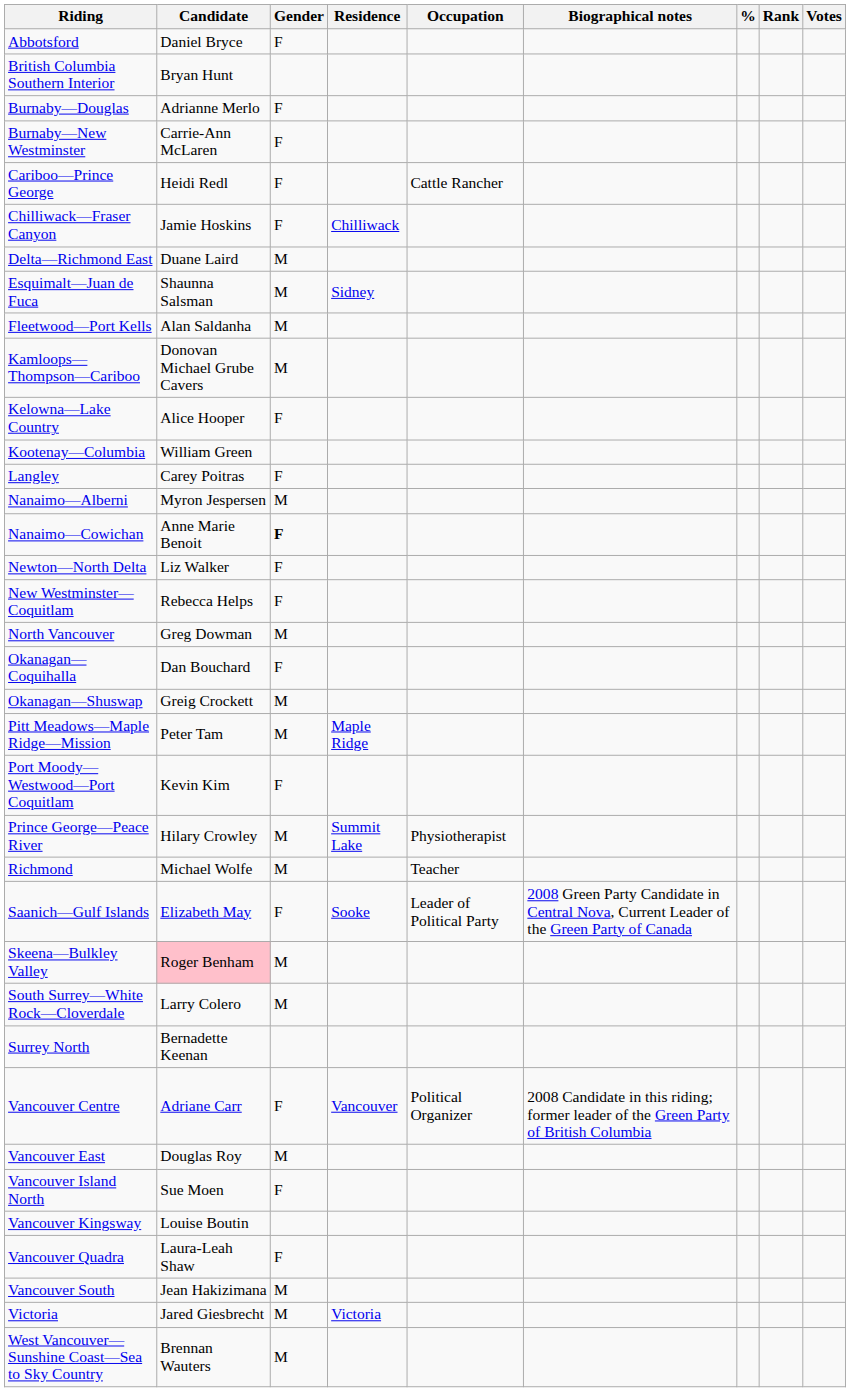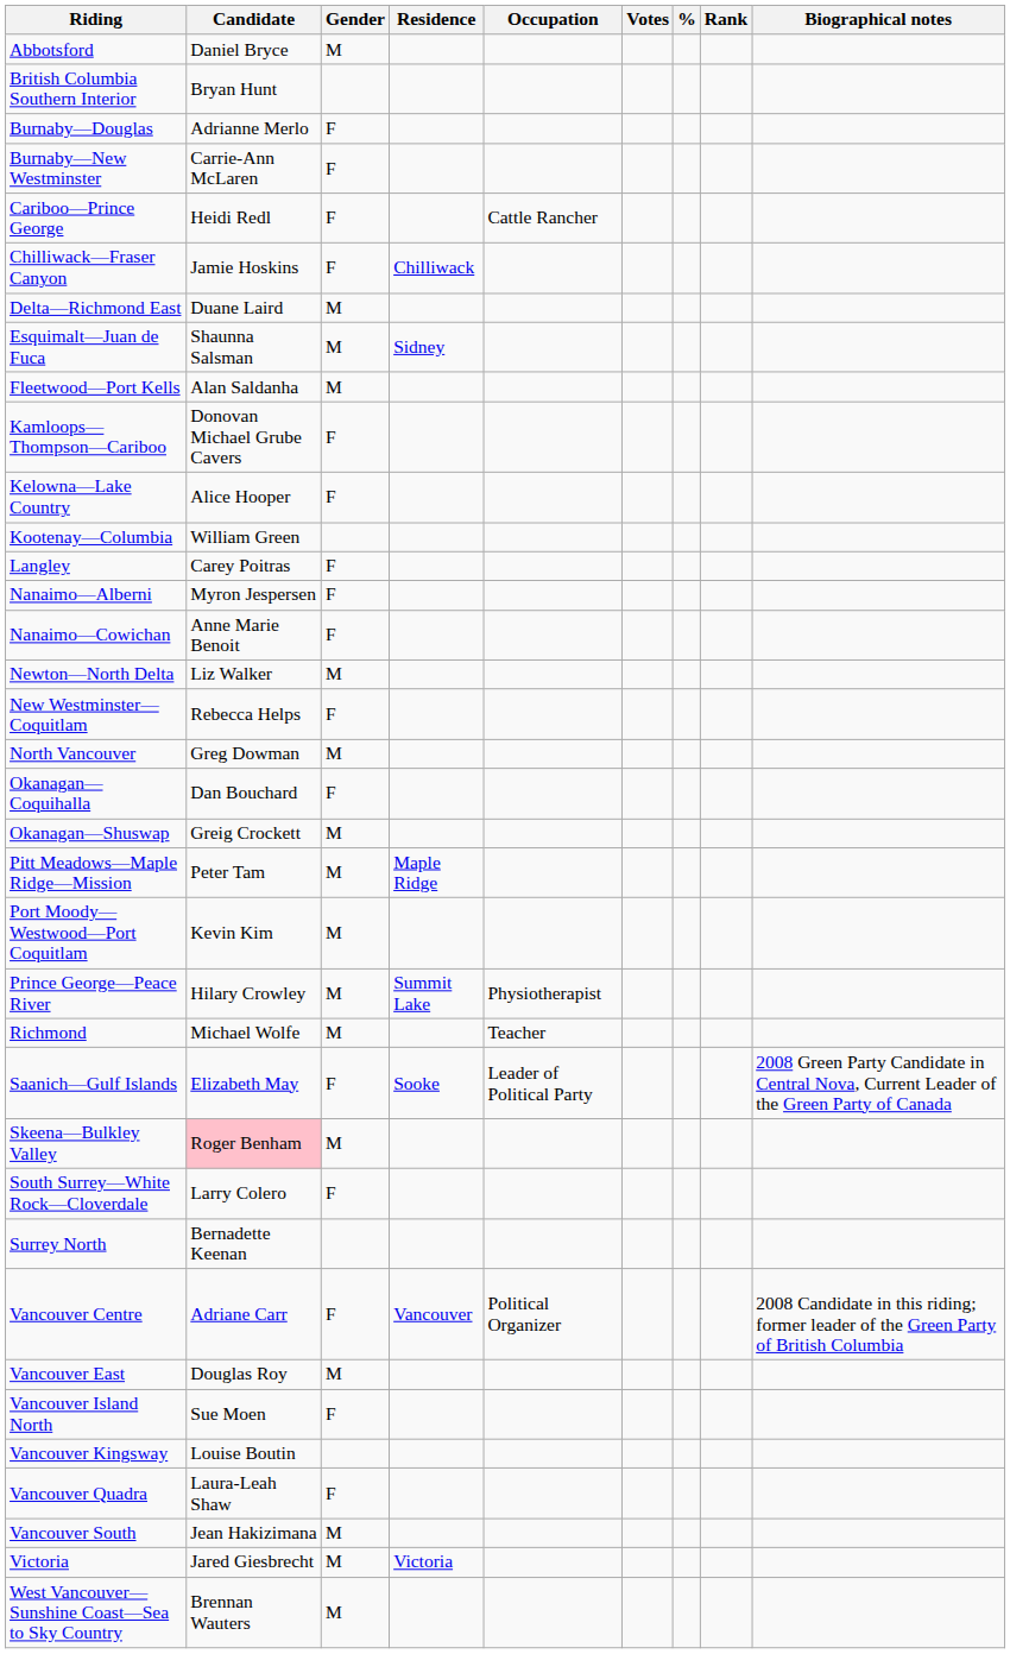columns swapped: Votes <-> Biographical notes
Abbotsford | Gender: F -> M
Kamloops—Thompson—Cariboo | Gender: M -> F
Nanaimo—Alberni | Gender: M -> F
Nanaimo—Cowichan | Gender: bold -> normal
Newton—North Delta | Gender: F -> M
Port Moody—Westwood—Port Coquitlam | Gender: F -> M
South Surrey—White Rock—Cloverdale | Gender: M -> F
